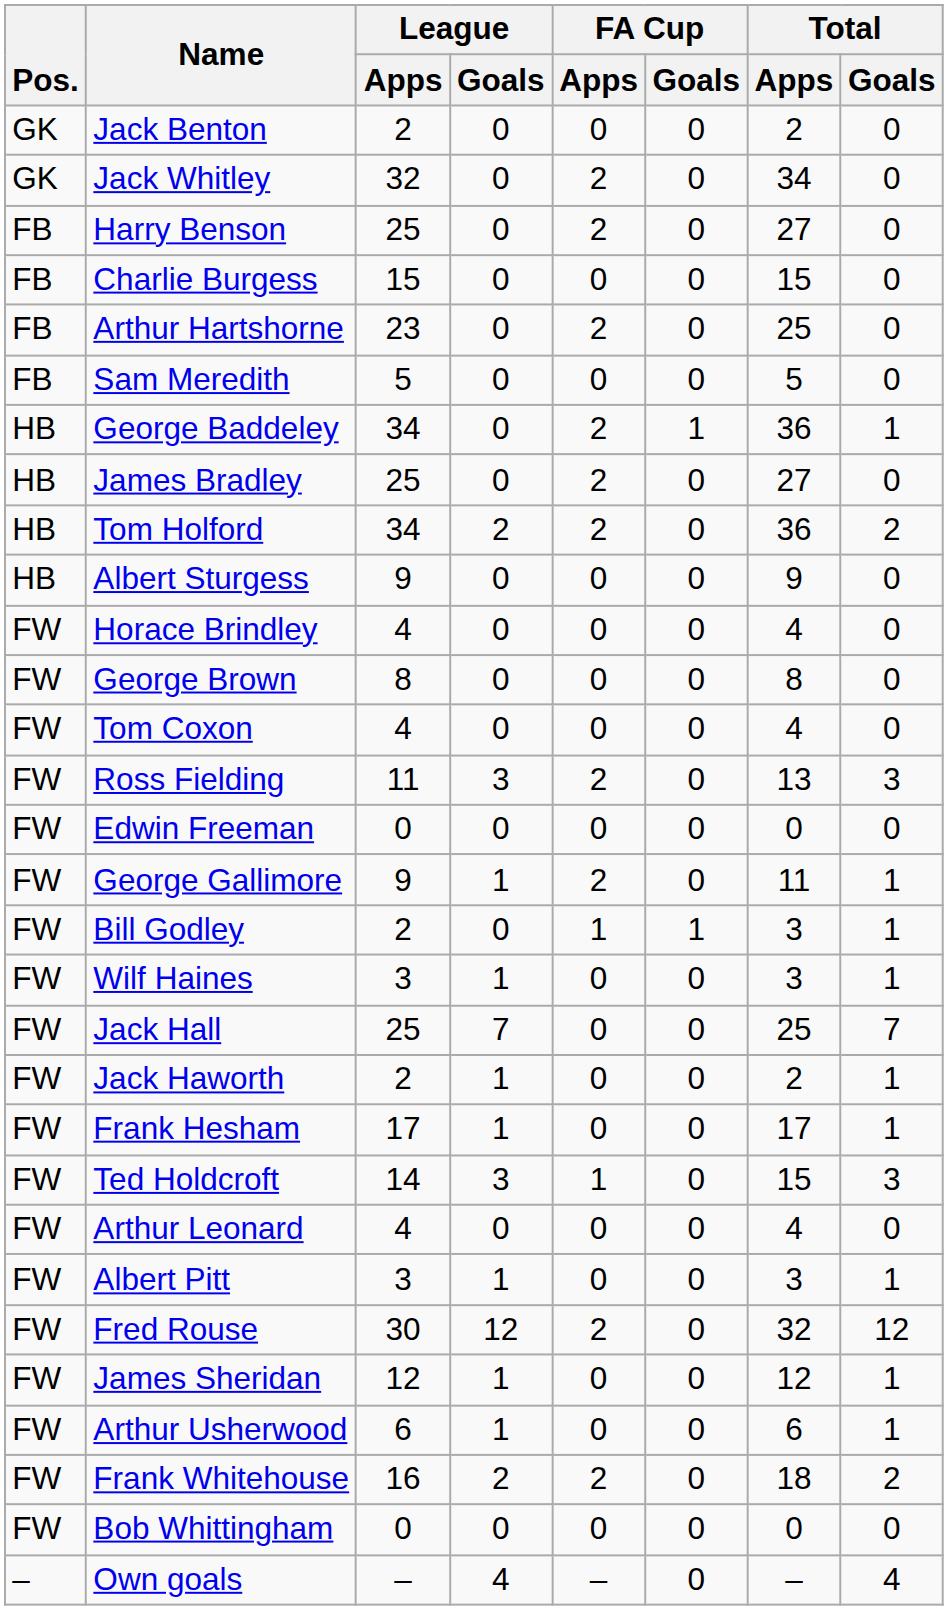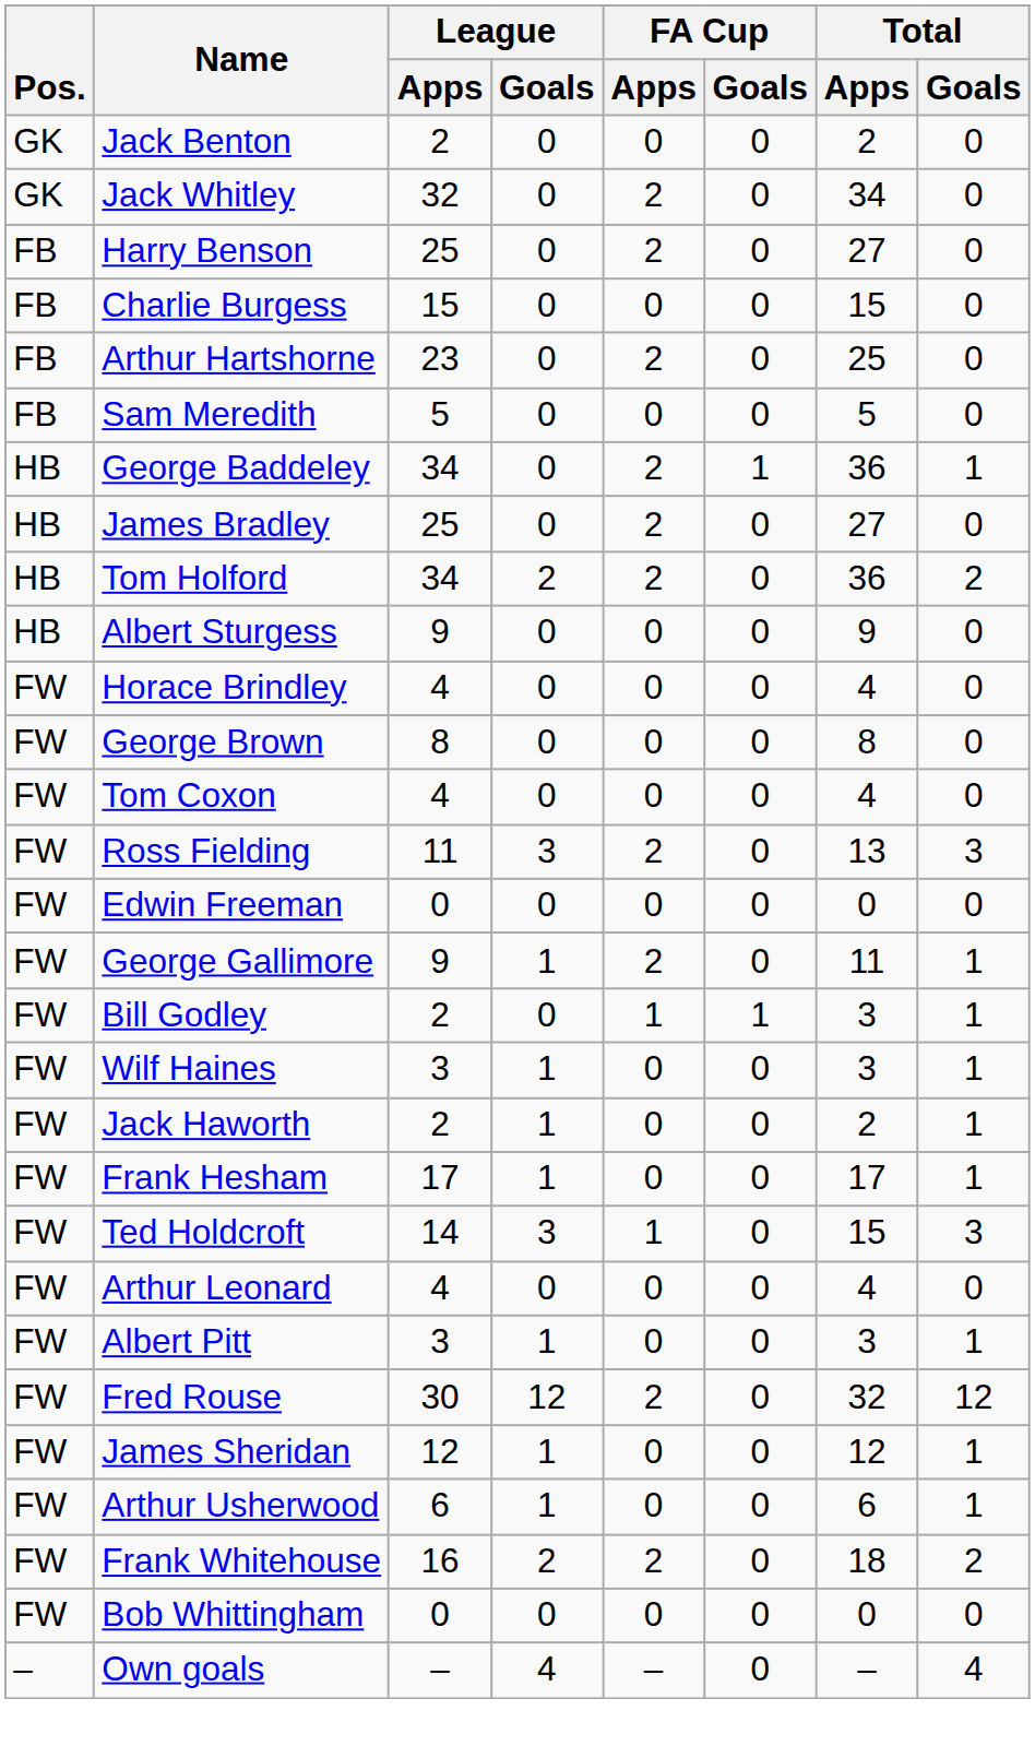- row: FW | Jack Hall | 25 | 7 | 0 | 0 | 25 | 7
